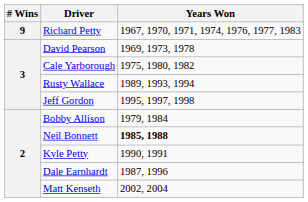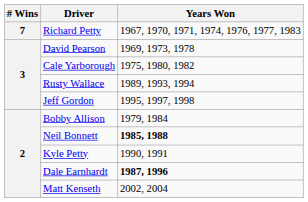Richard Petty | # Wins: 9 -> 7
Dale Earnhardt | Years Won: normal -> bold
